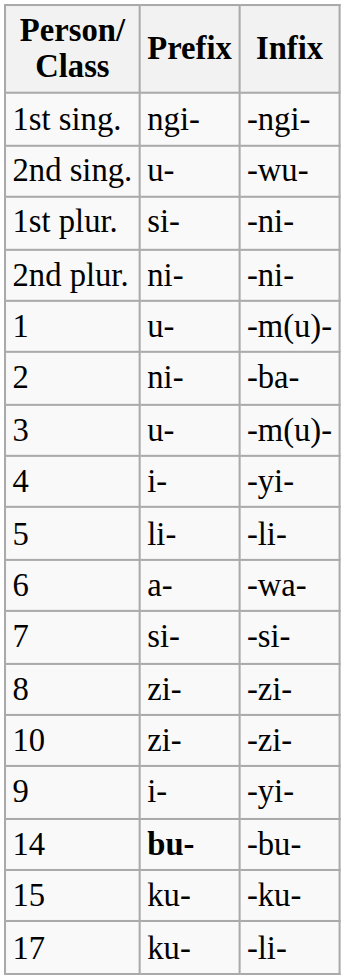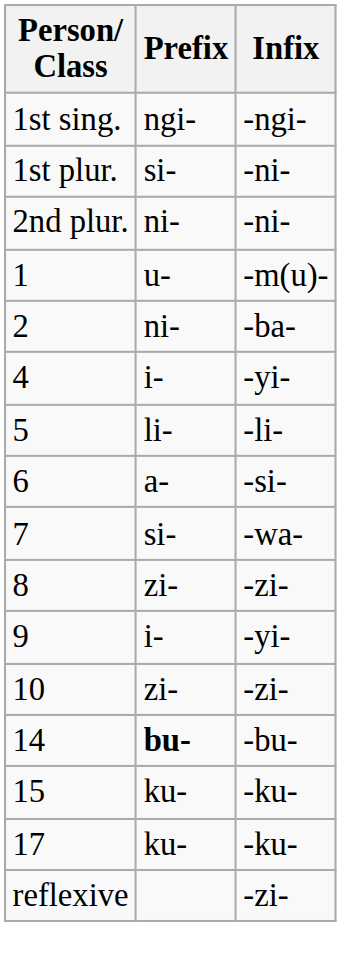- row: 2nd sing. | u- | -wu-
- row: 3 | u- | -m(u)-
6 | Infix: -wa- -> -si-
7 | Infix: -si- -> -wa-
rows swapped: 9 <-> 10
17 | Infix: -li- -> -ku-
+ row: reflexive | -zi-
